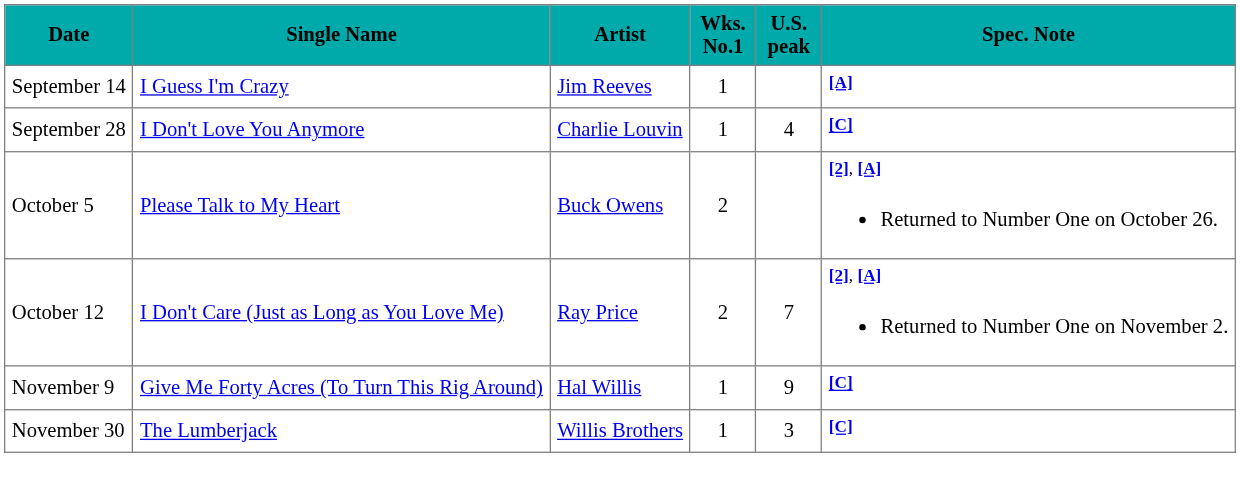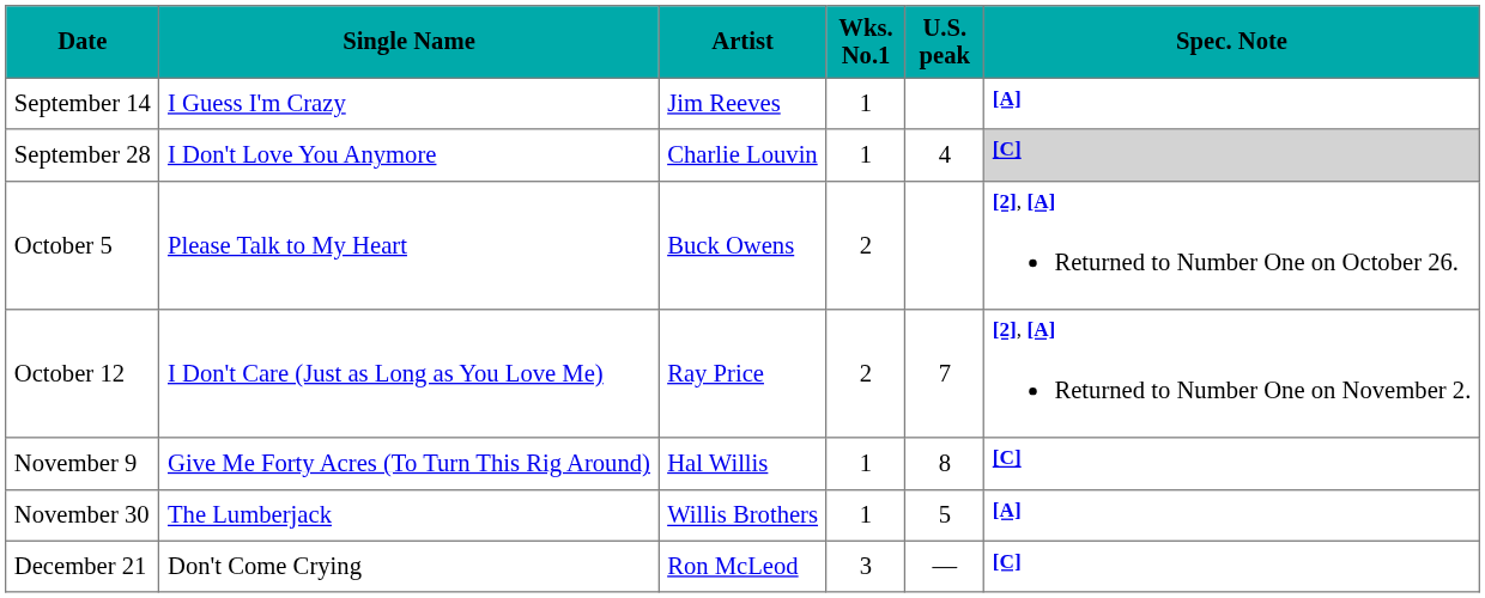September 28 | Spec. Note: no background -> lightgrey background
November 9 | U.S. peak: 9 -> 8
November 30 | U.S. peak: 3 -> 5
November 30 | Spec. Note: [C] -> [A]
+ row: December 21 | Don't Come Crying | Ron McLeod | 3 | — | [C]
